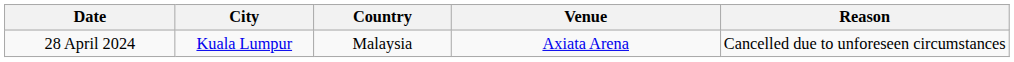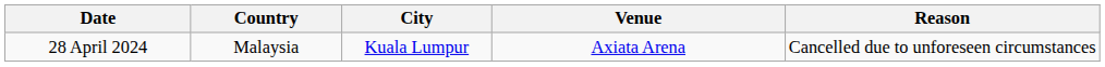columns swapped: City <-> Country
